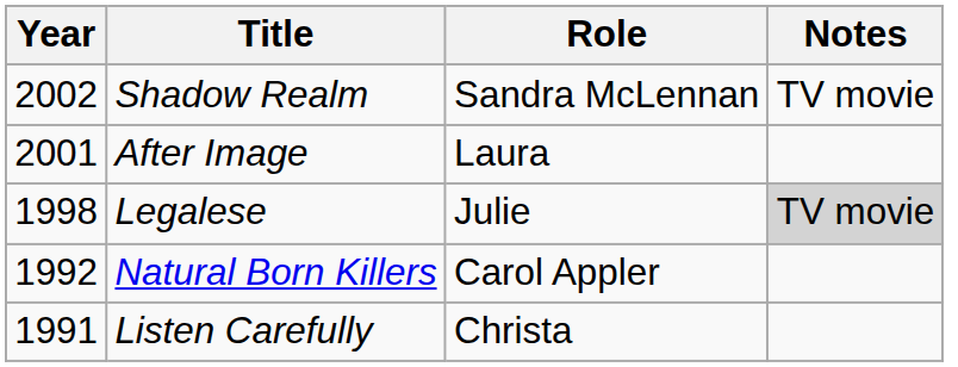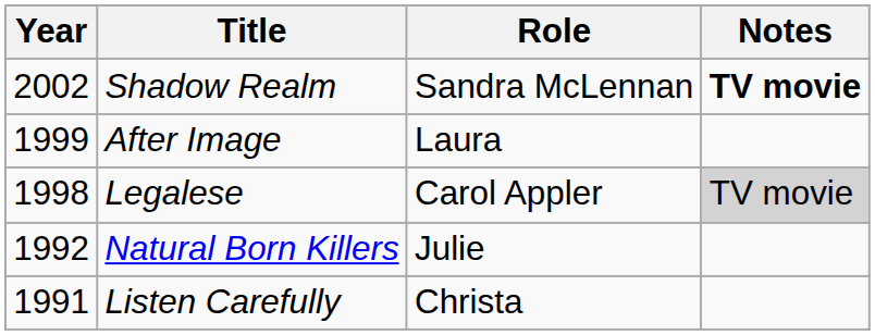Shadow Realm | Notes: normal -> bold
After Image | Year: 2001 -> 1999
Legalese | Role: Julie -> Carol Appler
Natural Born Killers | Role: Carol Appler -> Julie
